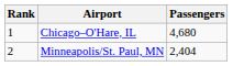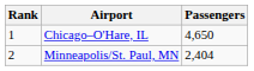Chicago–O'Hare, IL | Passengers: 4,680 -> 4,650
